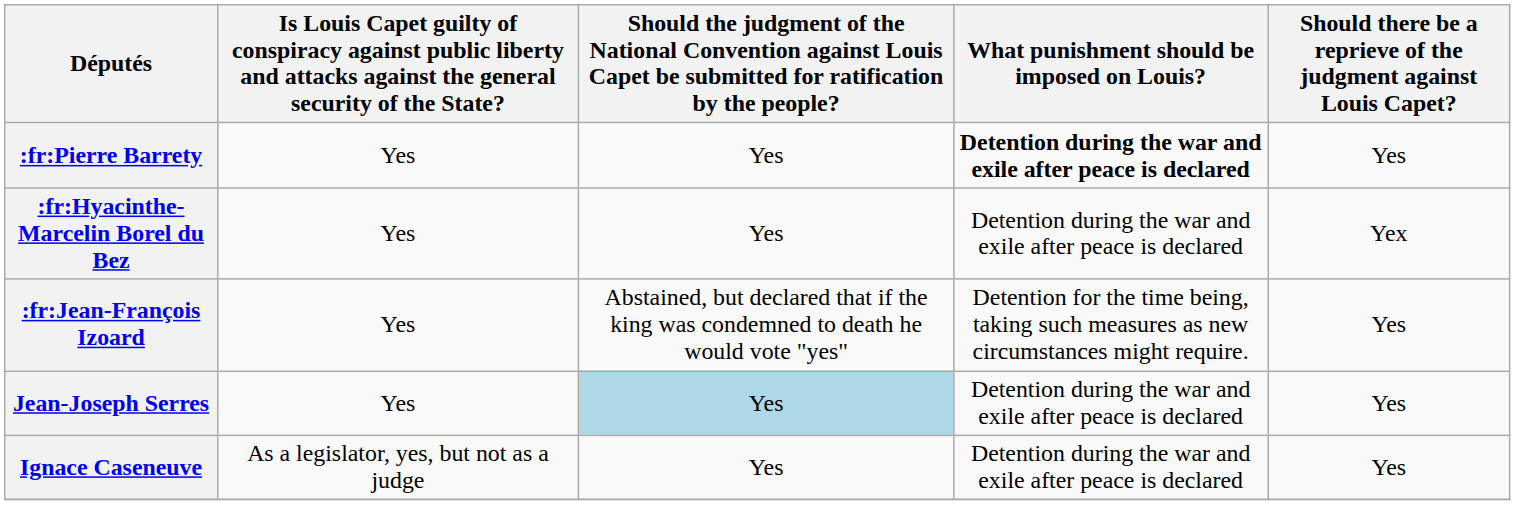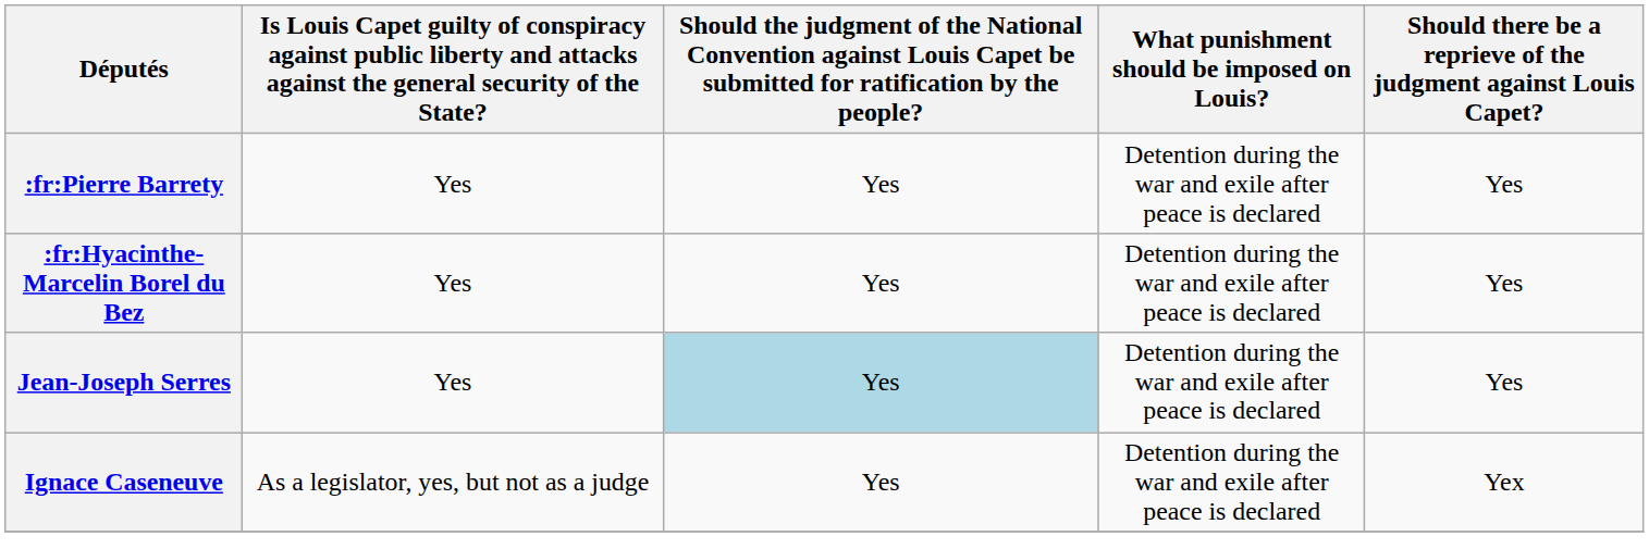:fr:Pierre Barrety | What punishment should be imposed on Louis?: bold -> normal
:fr:Hyacinthe-Marcelin Borel du Bez | column 5: Yex -> Yes
- row: :fr:Jean-François Izoard | Yes | Abstained, but declared that if the king was condemned to death he would vote "yes" | Detention for the time being, taking such measures as new circumstances might require. | Yes
Ignace Caseneuve | column 5: Yes -> Yex
